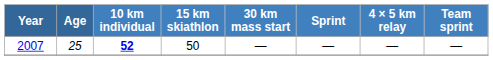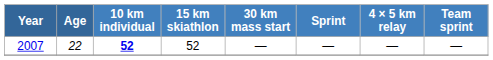2007 | Age: 25 -> 22
2007 | 15 km skiathlon: 50 -> 52
